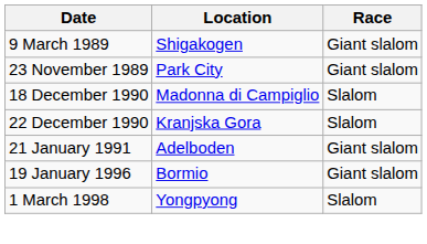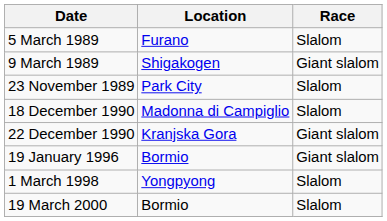+ row: 5 March 1989 | Furano | Slalom
23 November 1989 | Race: Giant slalom -> Slalom
22 December 1990 | Race: Slalom -> Giant slalom
- row: 21 January 1991 | Adelboden | Giant slalom
+ row: 19 March 2000 | Bormio | Slalom
